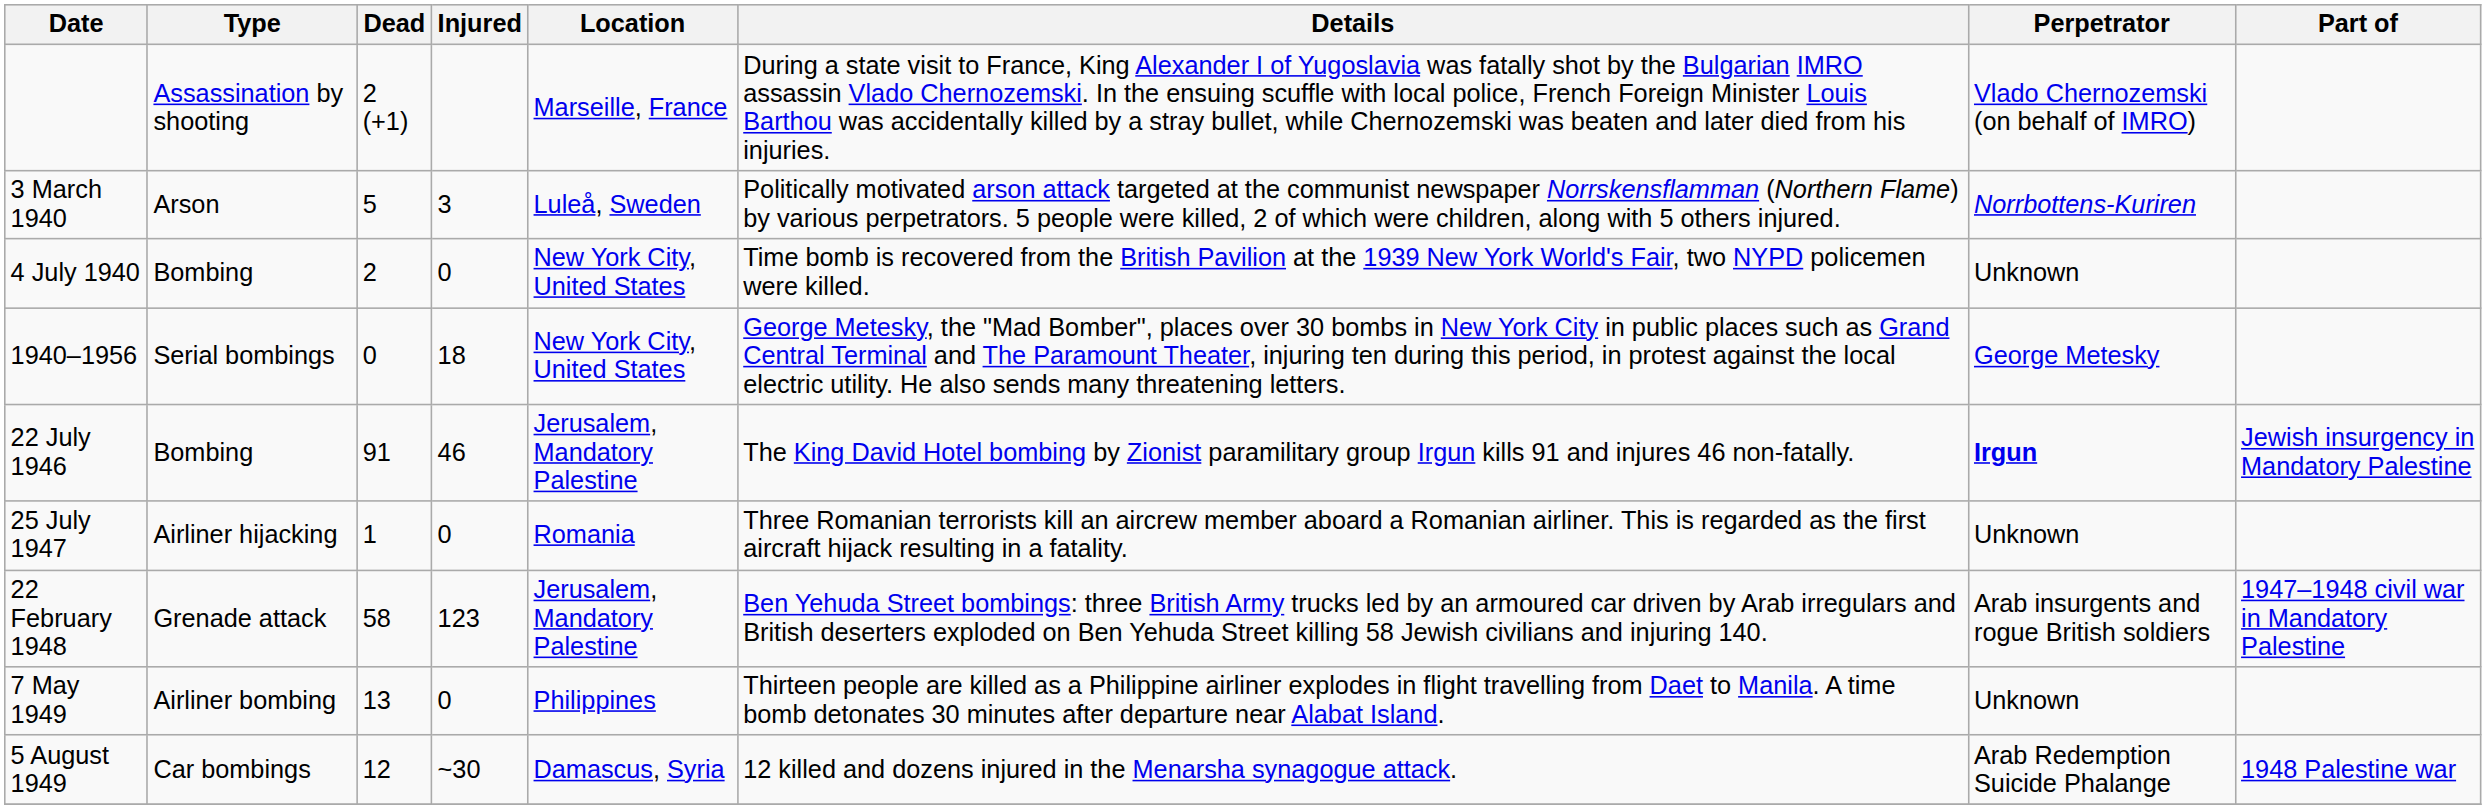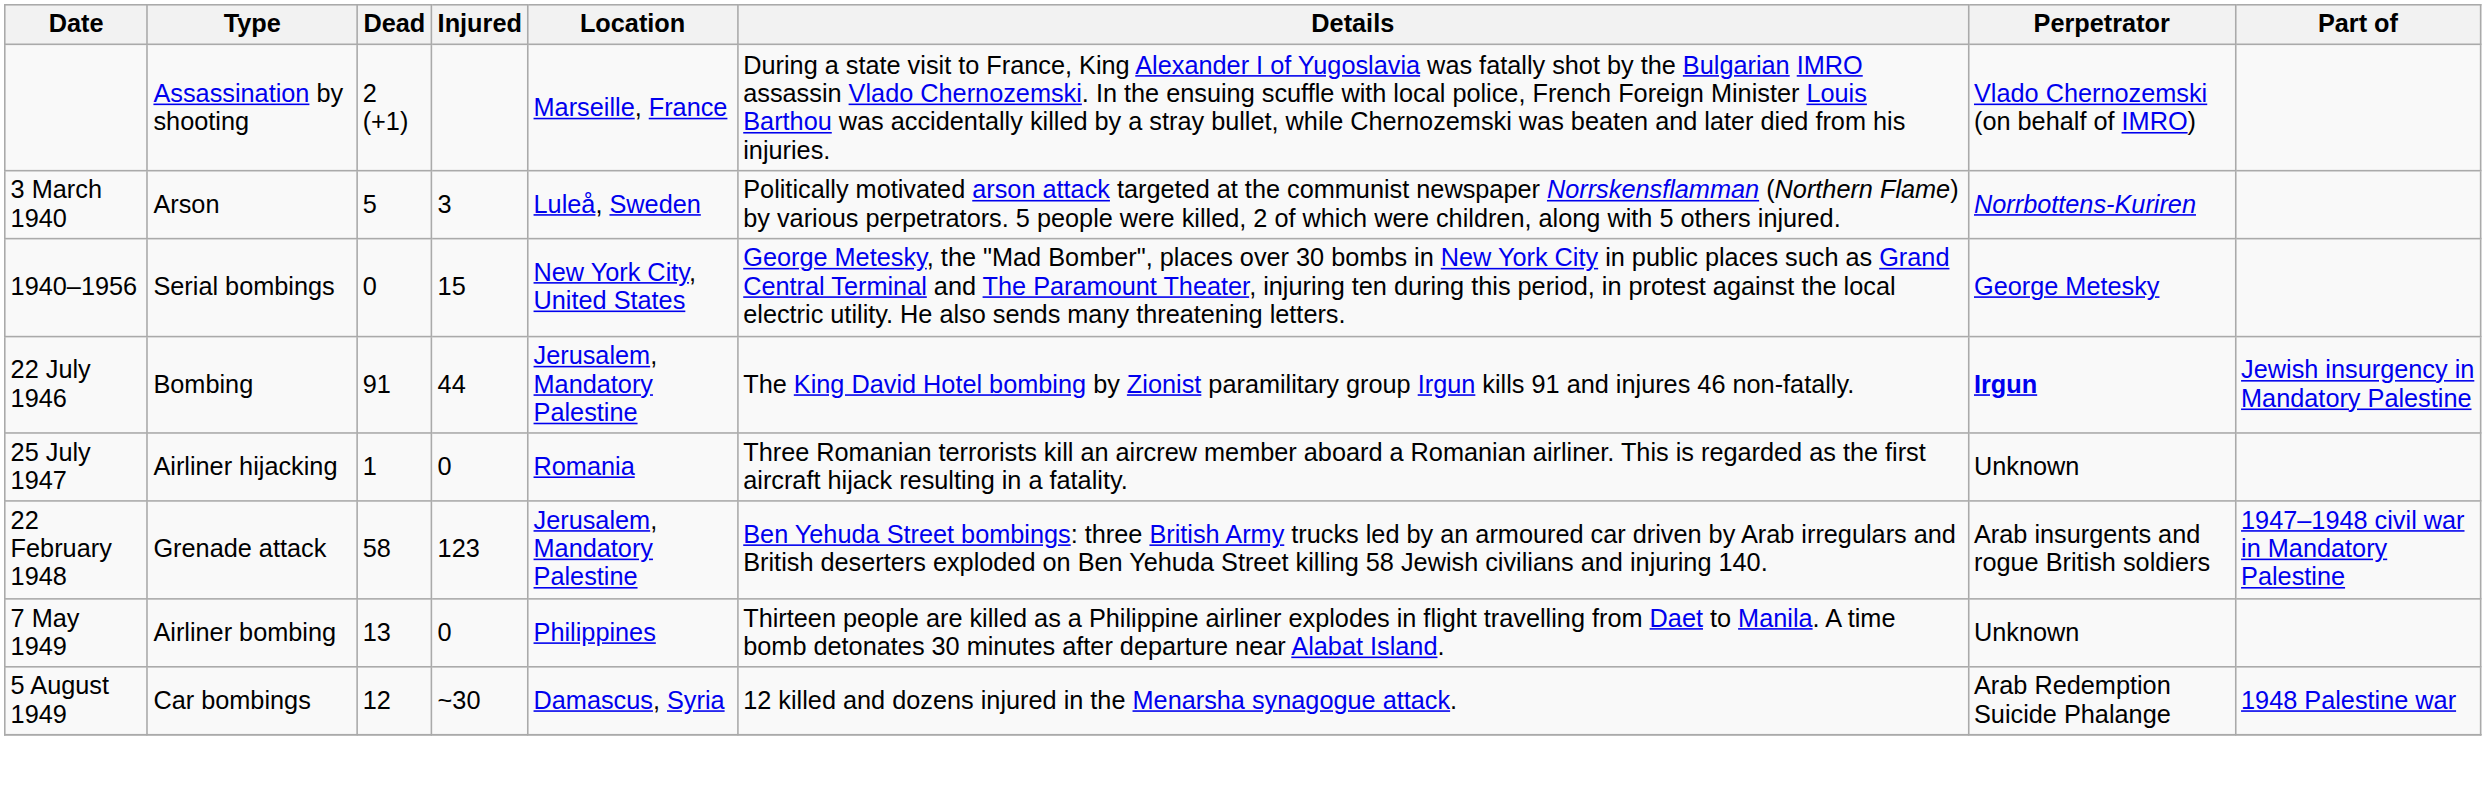- row: 4 July 1940 | Bombing | 2 | 0 | New York City, United States | Time bomb is recovered from the British Pavilion at the 1939 New York World's Fair, two NYPD policemen were killed. | Unknown
1940–1956 | Injured: 18 -> 15
22 July 1946 | Injured: 46 -> 44
